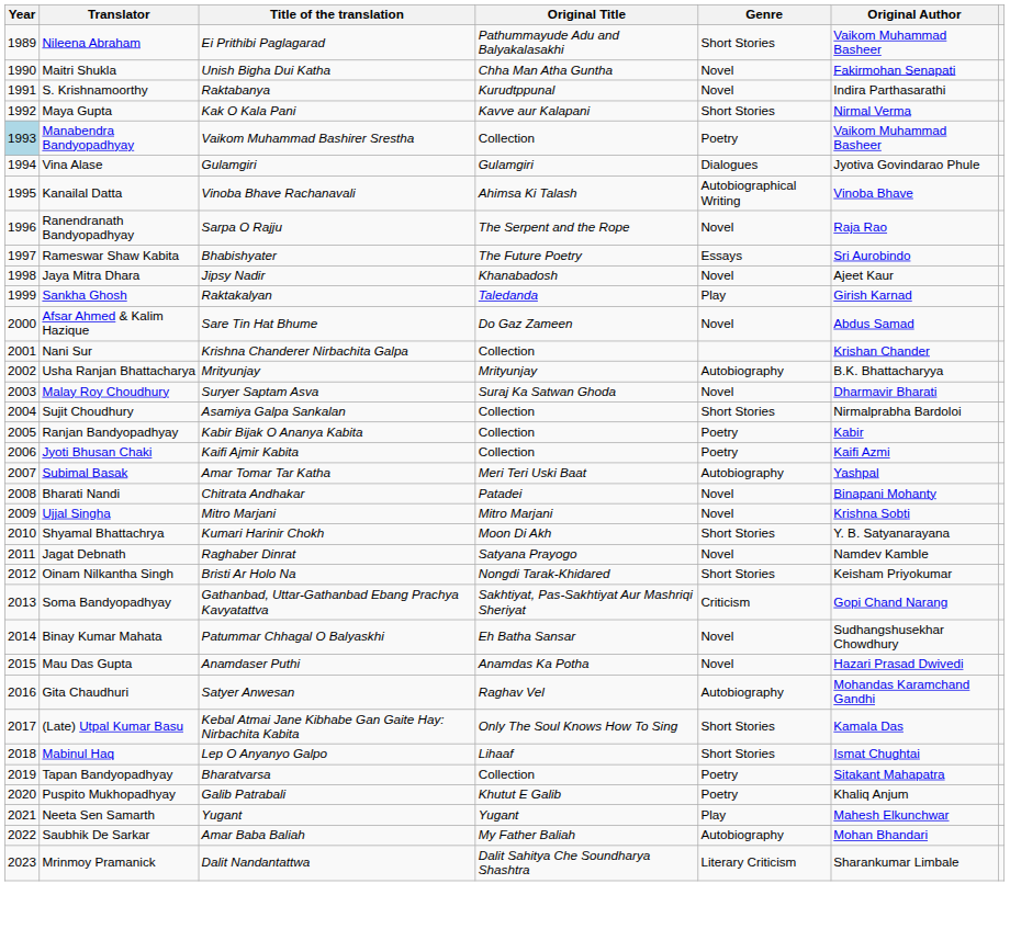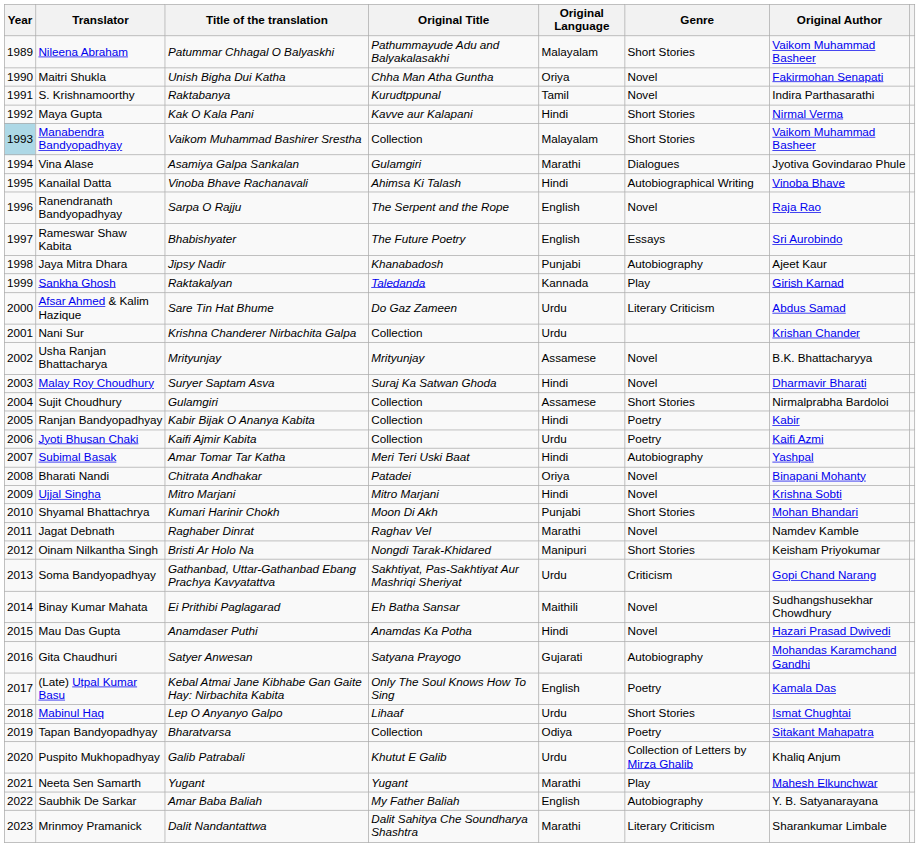+ column: Original Language | Malayalam | Oriya | Tamil | Hindi | Malayalam | Marathi | Hindi | English | English | Punjabi | Kannada | Urdu | Urdu | Assamese | Hindi | Assamese | Hindi | Urdu | Hindi | Oriya | Hindi | Punjabi | Marathi | Manipuri | Urdu | Maithili | Hindi | Gujarati | English | Urdu | Odiya | Urdu | Marathi | English | Marathi
Nileena Abraham | Title of the translation: Ei Prithibi Paglagarad -> Patummar Chhagal O Balyaskhi
Manabendra Bandyopadhyay | Genre: Poetry -> Short Stories
Vina Alase | Title of the translation: Gulamgiri -> Asamiya Galpa Sankalan
Jaya Mitra Dhara | Genre: Novel -> Autobiography
Afsar Ahmed & Kalim Hazique | Genre: Novel -> Literary Criticism
Usha Ranjan Bhattacharya | Genre: Autobiography -> Novel
Sujit Choudhury | Title of the translation: Asamiya Galpa Sankalan -> Gulamgiri
Shyamal Bhattachrya | Original Author: Y. B. Satyanarayana -> Mohan Bhandari
Jagat Debnath | Original Title: Satyana Prayogo -> Raghav Vel
Binay Kumar Mahata | Title of the translation: Patummar Chhagal O Balyaskhi -> Ei Prithibi Paglagarad
Gita Chaudhuri | Original Title: Raghav Vel -> Satyana Prayogo
(Late) Utpal Kumar Basu | Genre: Short Stories -> Poetry
Puspito Mukhopadhyay | Genre: Poetry -> Collection of Letters by Mirza Ghalib
Saubhik De Sarkar | Original Author: Mohan Bhandari -> Y. B. Satyanarayana
